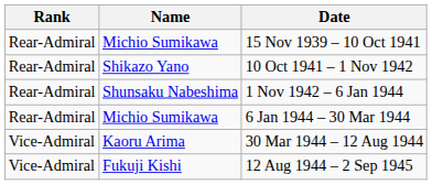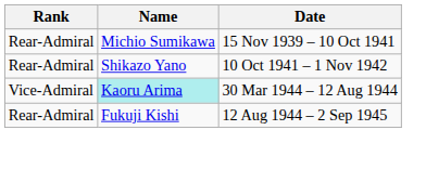- row: Rear-Admiral | Shunsaku Nabeshima | 1 Nov 1942 – 6 Jan 1944
- row: Rear-Admiral | Michio Sumikawa | 6 Jan 1944 – 30 Mar 1944
30 Mar 1944 – 12 Aug 1944 | Name: no background -> paleturquoise background
12 Aug 1944 – 2 Sep 1945 | Rank: Vice-Admiral -> Rear-Admiral
